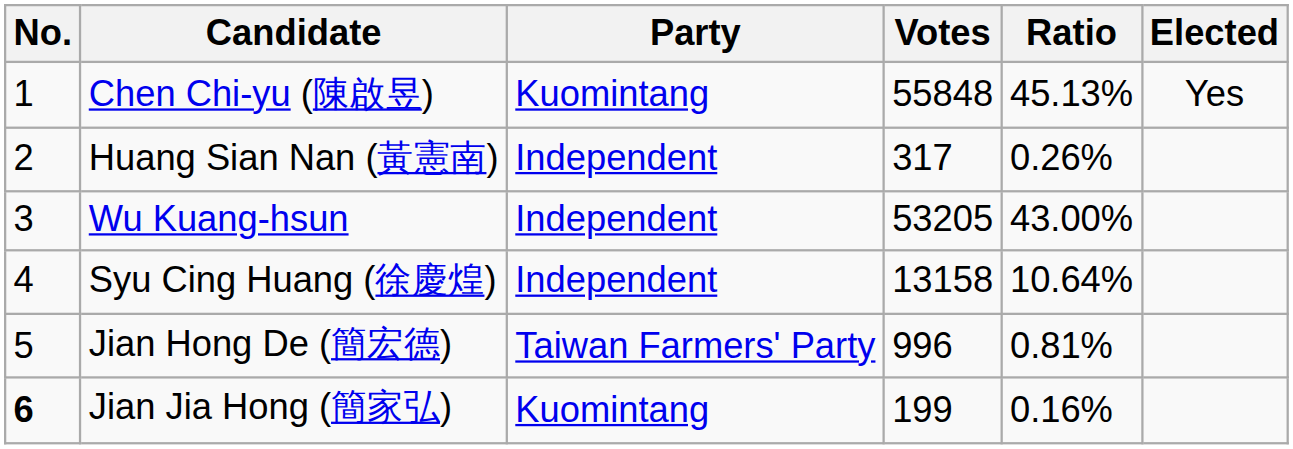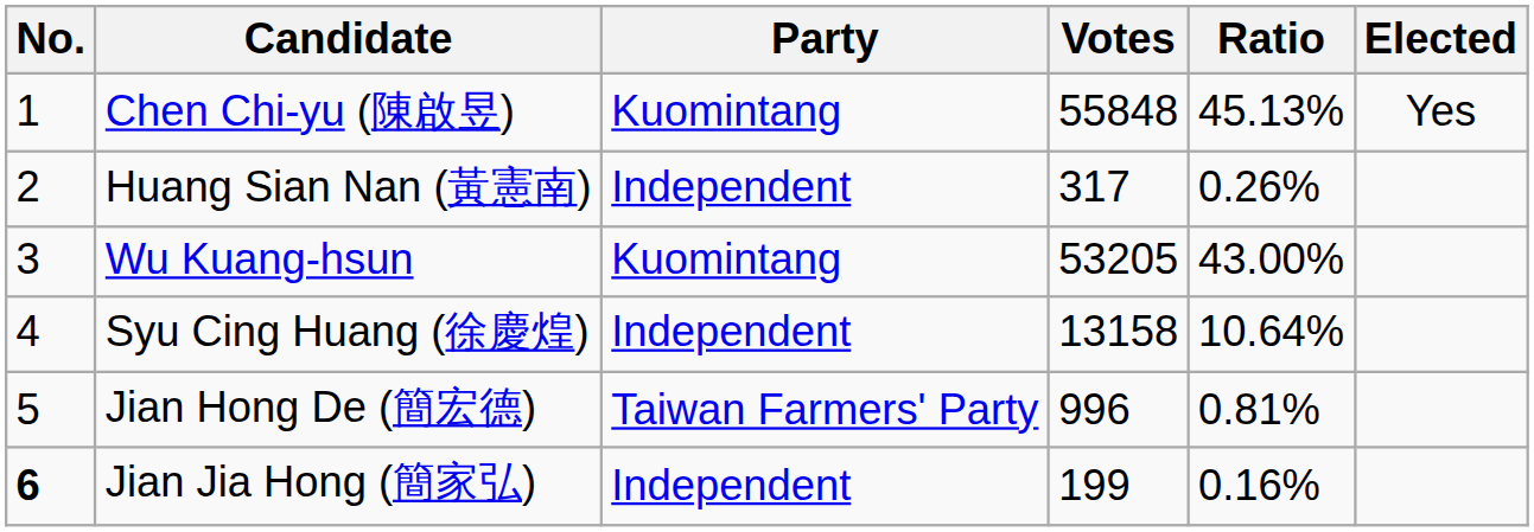Wu Kuang-hsun | Party: Independent -> Kuomintang
Jian Jia Hong (簡家弘) | Party: Kuomintang -> Independent
